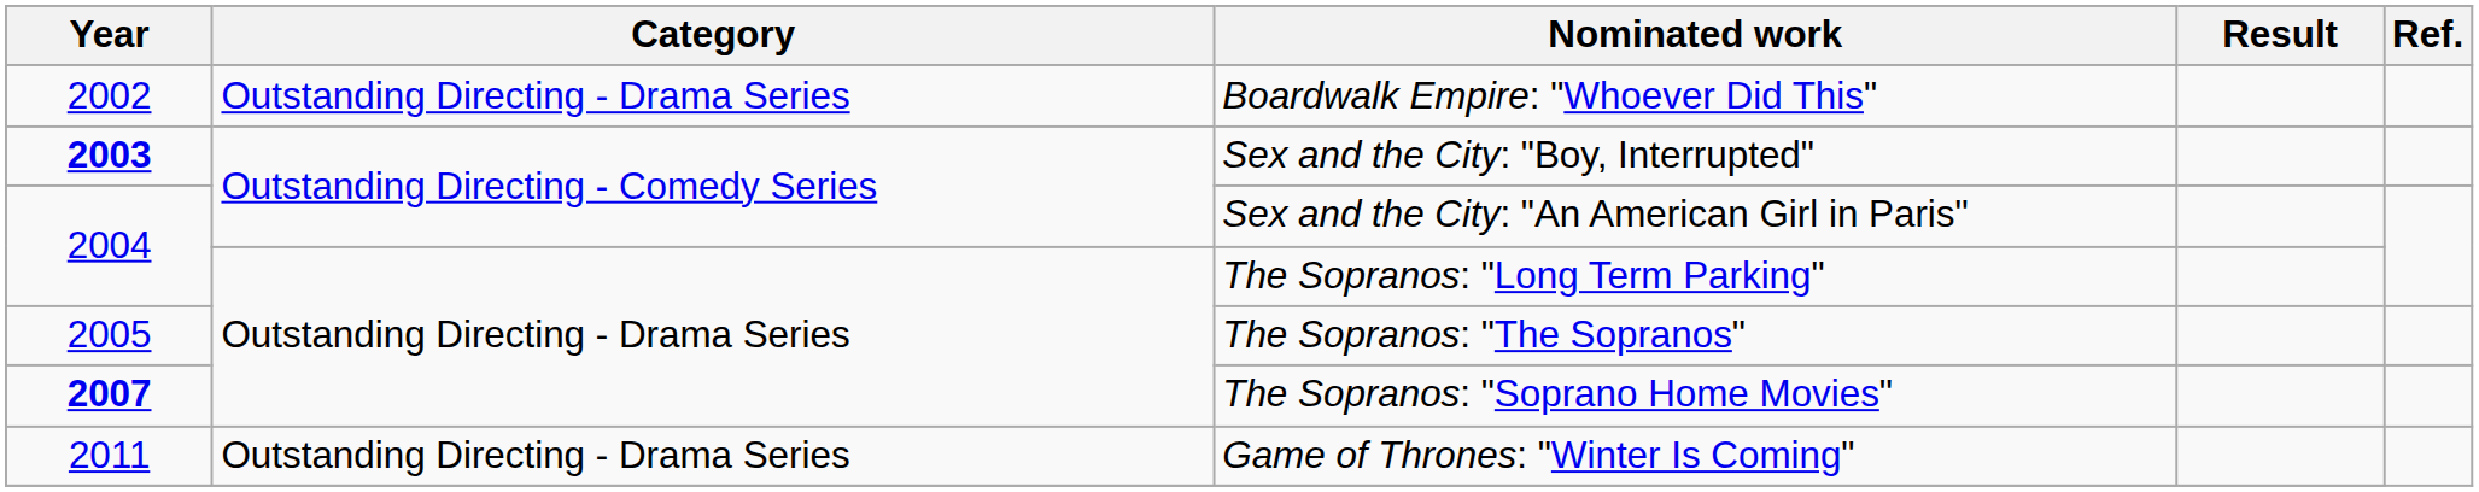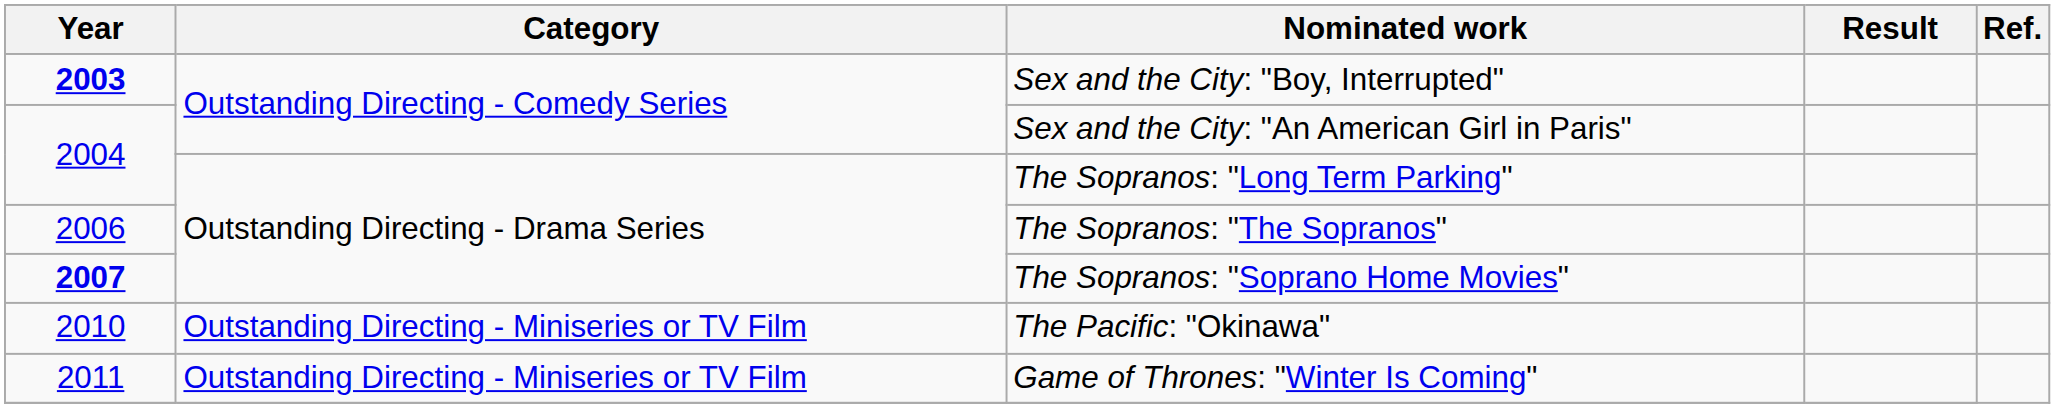- row: 2002 | Outstanding Directing - Drama Series | Boardwalk Empire: "Whoever Did This"
The Sopranos: "The Sopranos" | Year: 2005 -> 2006
+ row: 2010 | Outstanding Directing - Miniseries or TV Film | The Pacific: "Okinawa"
Game of Thrones: "Winter Is Coming" | Category: Outstanding Directing - Drama Series -> Outstanding Directing - Miniseries or TV Film
